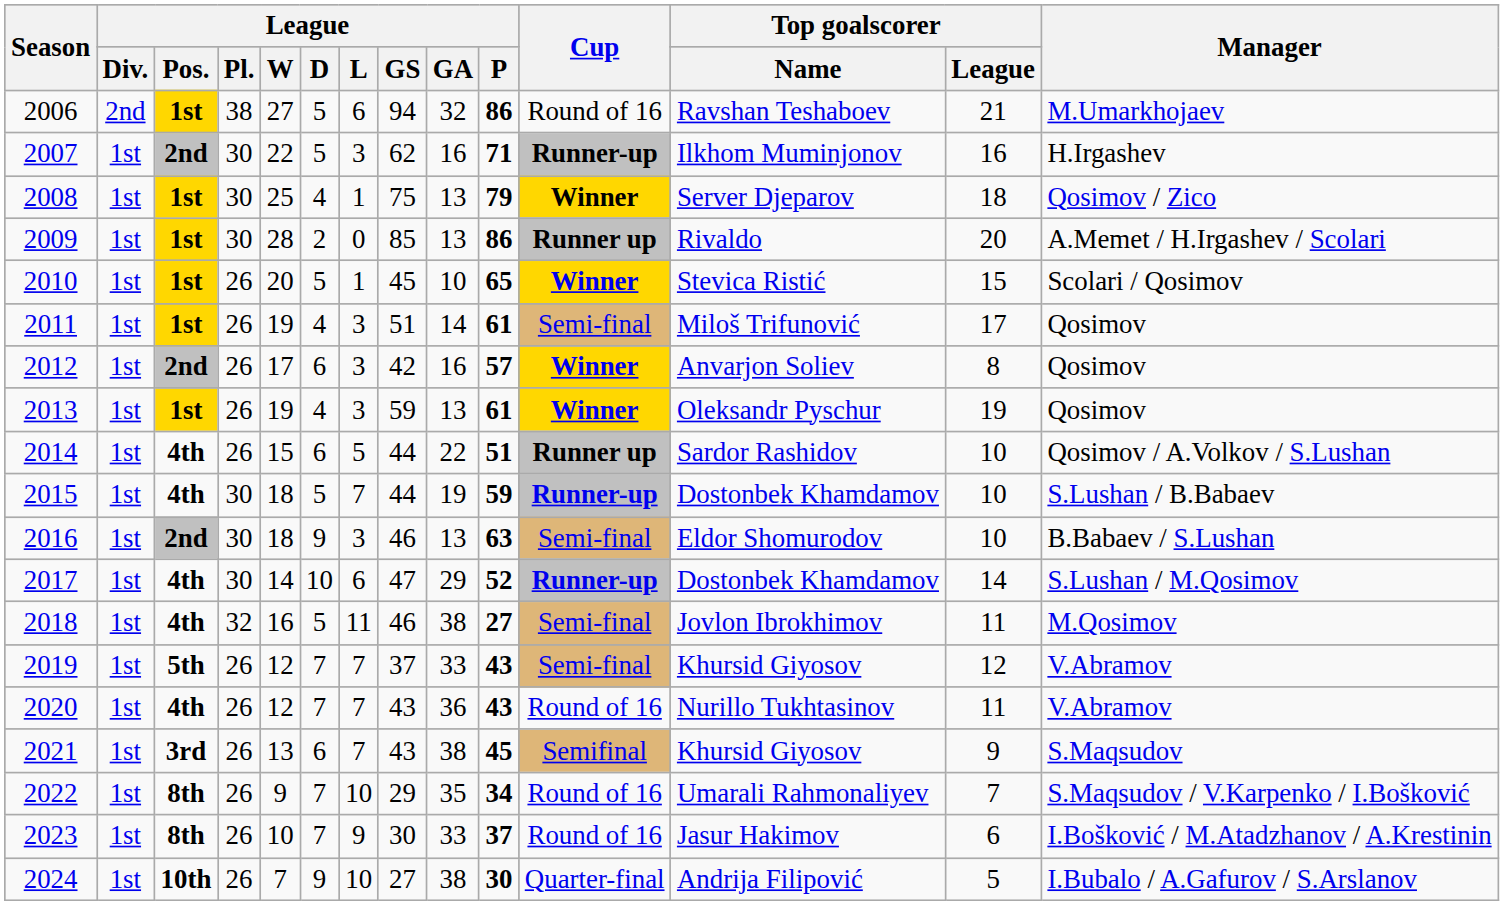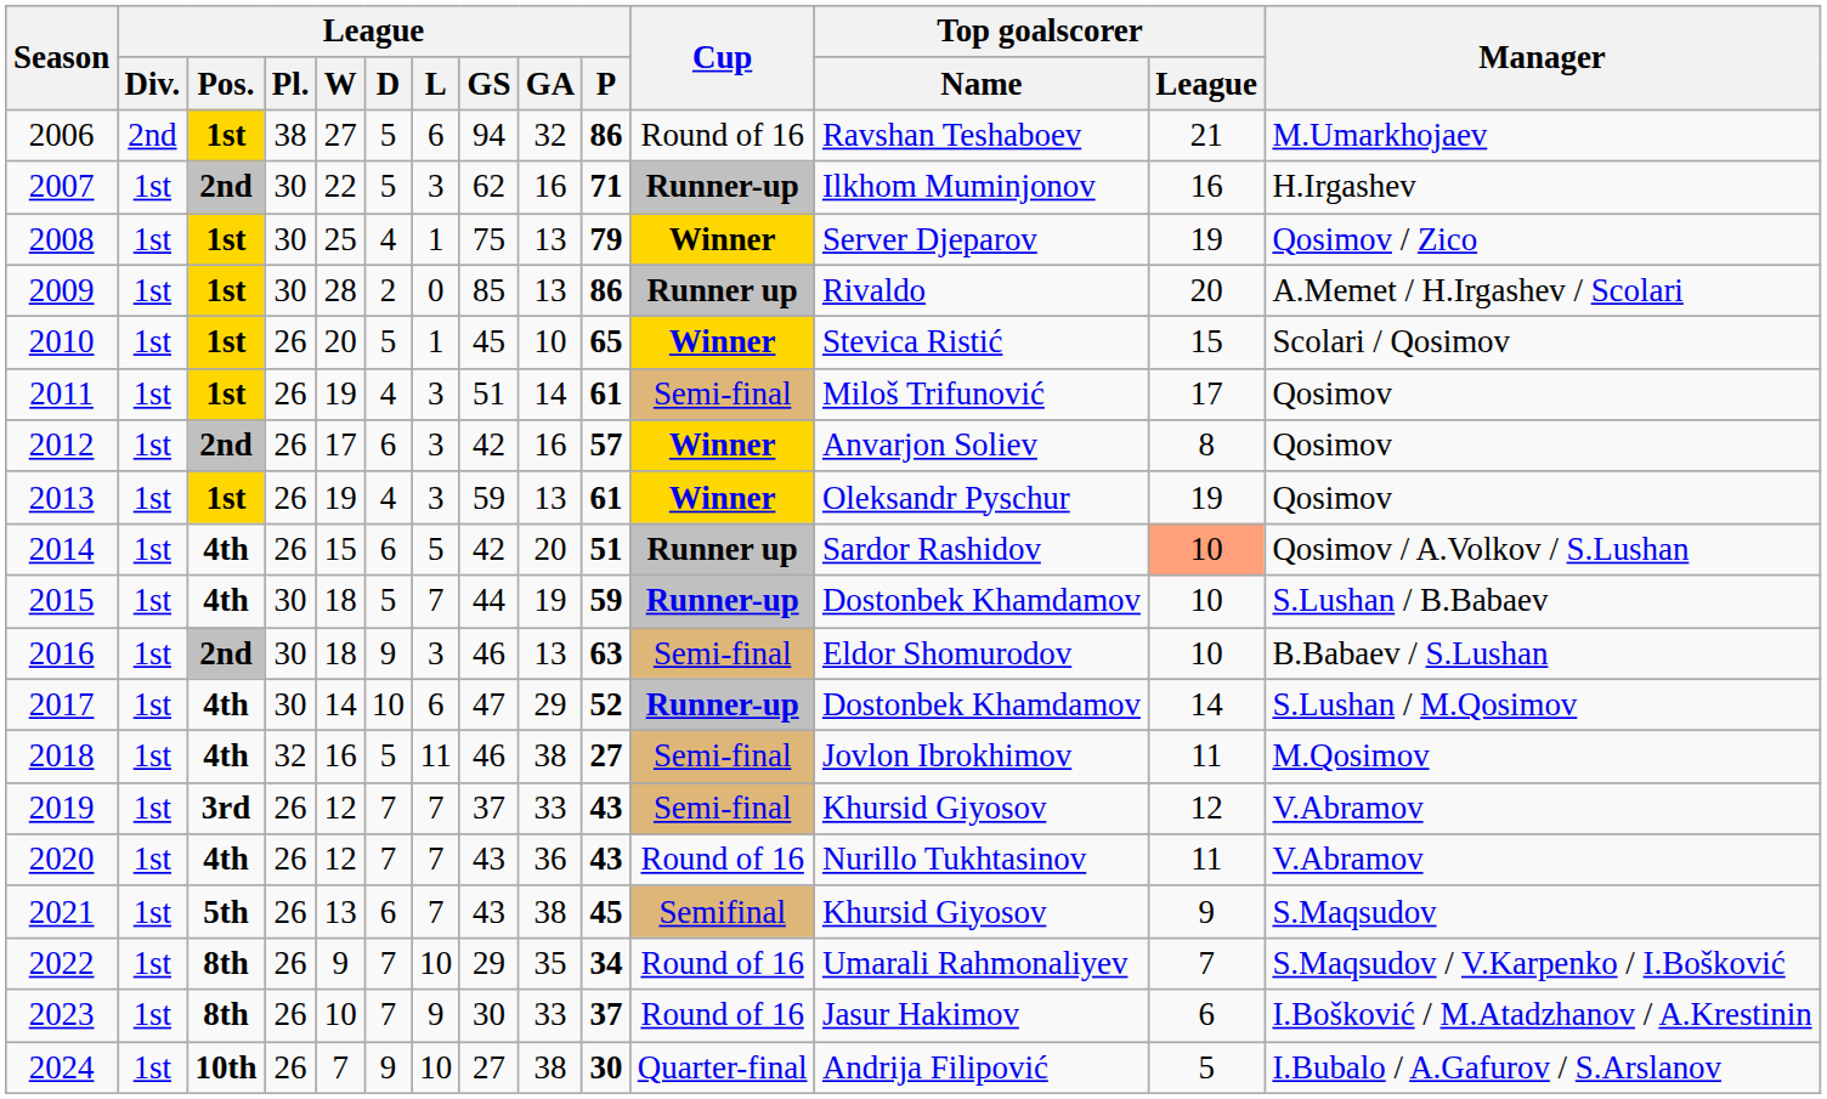2008 | Top goalscorer / League: 18 -> 19
2014 | League / GS: 44 -> 42
2014 | League / GA: 22 -> 20
2014 | Top goalscorer / League: no background -> lightsalmon background
2019 | League / Pos.: 5th -> 3rd
2021 | League / Pos.: 3rd -> 5th
